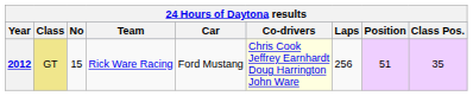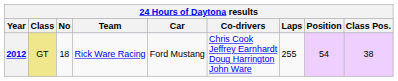2012 | No: 15 -> 18
2012 | Co-drivers: lightyellow background -> no background
2012 | Laps: 256 -> 255
2012 | Position: 51 -> 54
2012 | Class Pos.: 35 -> 38
